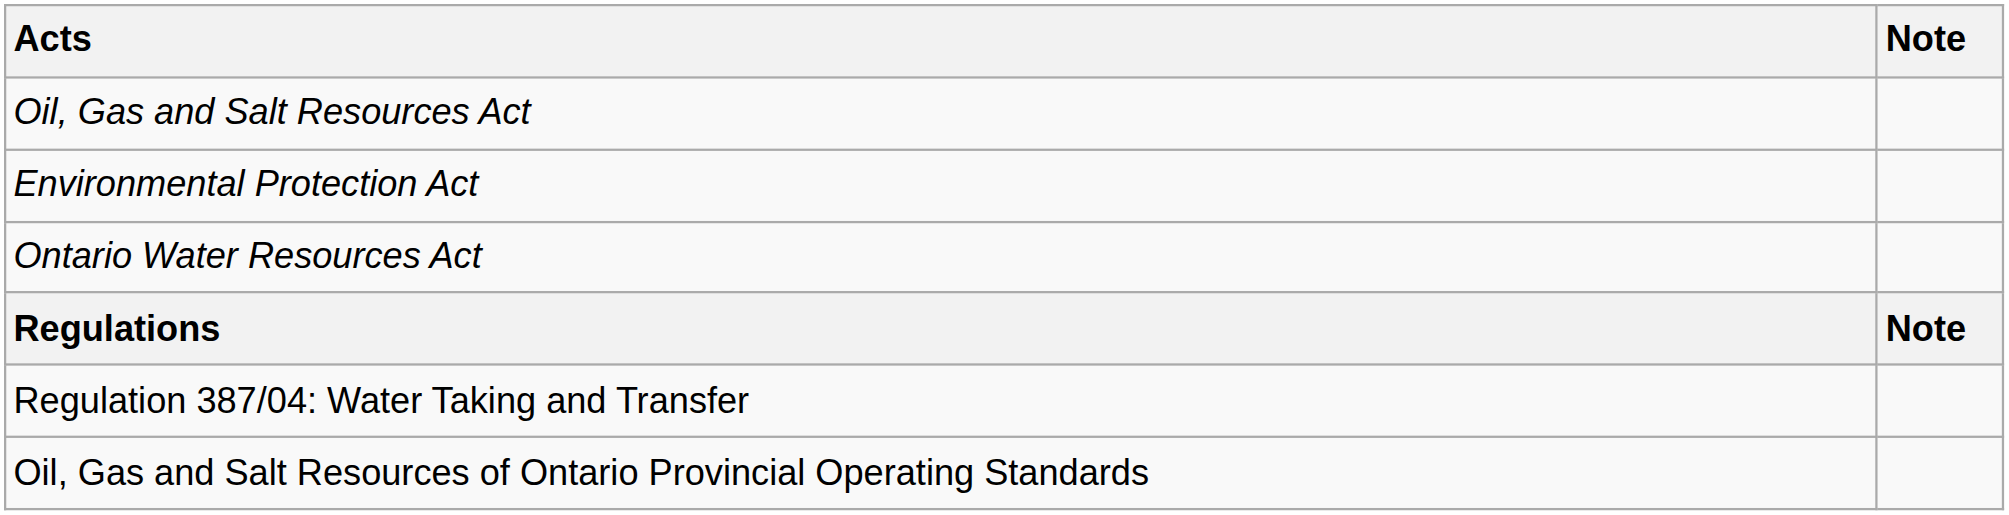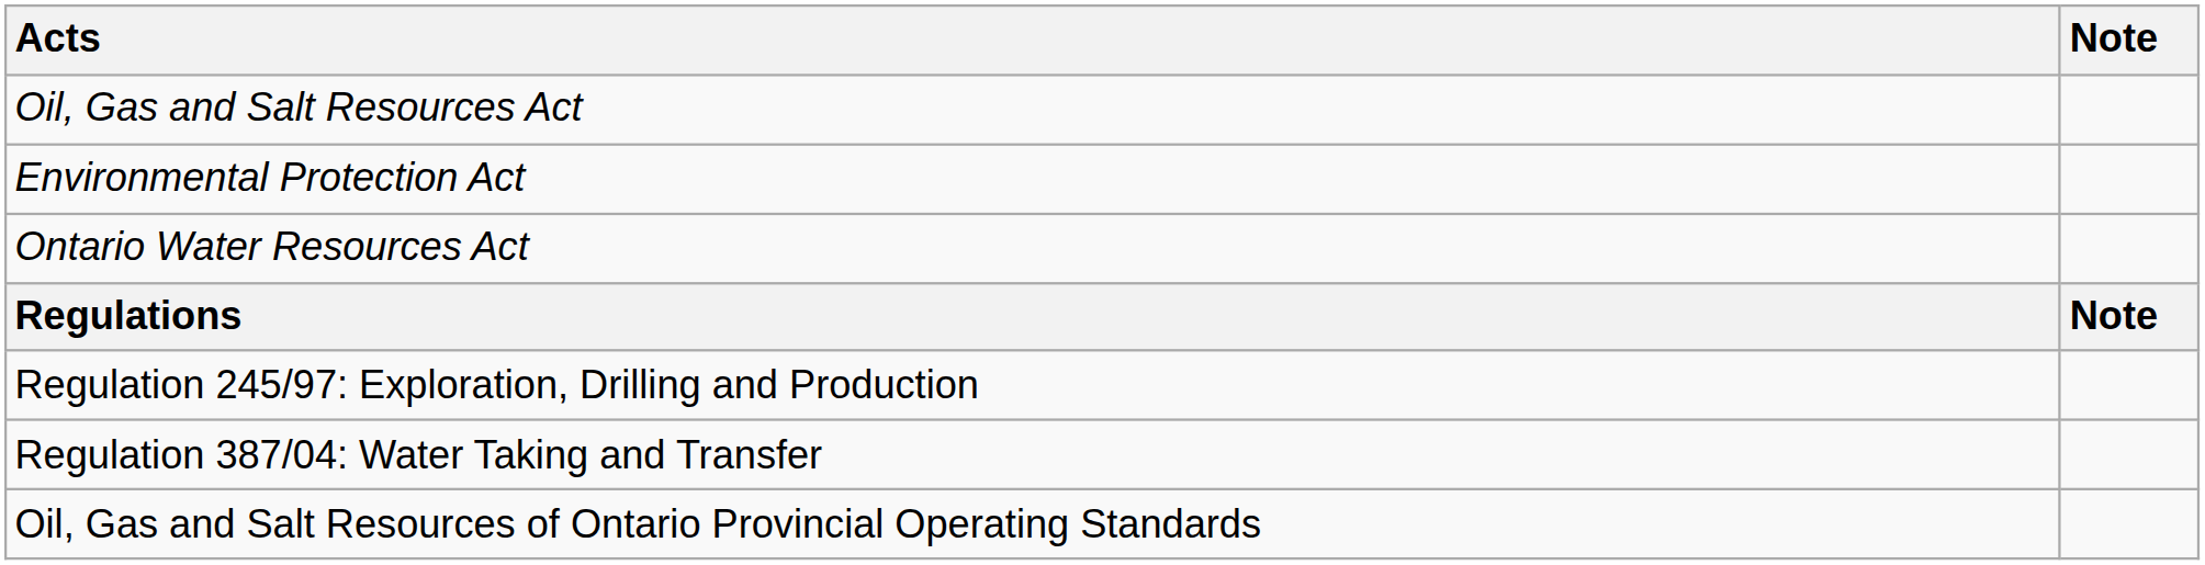+ row: Regulation 245/97: Exploration, Drilling and Production
